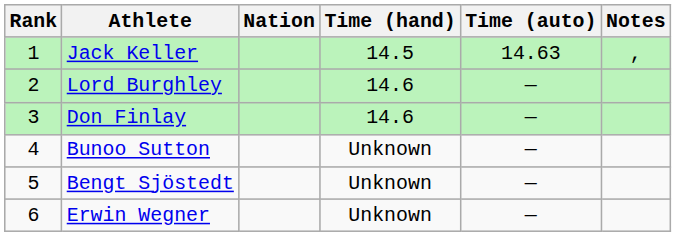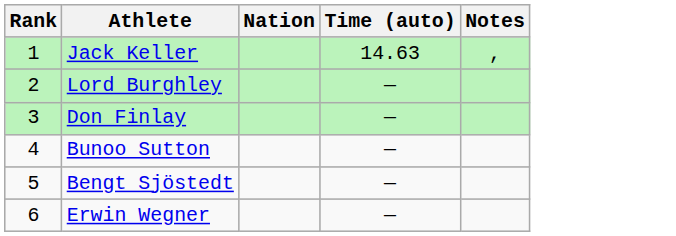- column: Time (hand) | 14.5 | 14.6 | 14.6 | Unknown | Unknown | Unknown
